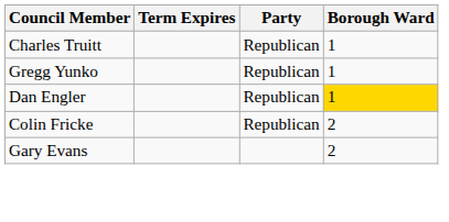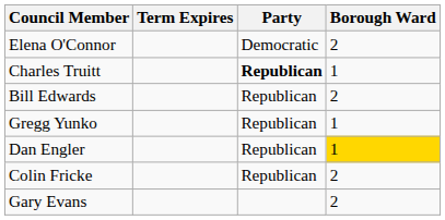+ row: Elena O'Connor | Democratic | 2
Charles Truitt | Party: normal -> bold
+ row: Bill Edwards | Republican | 2
